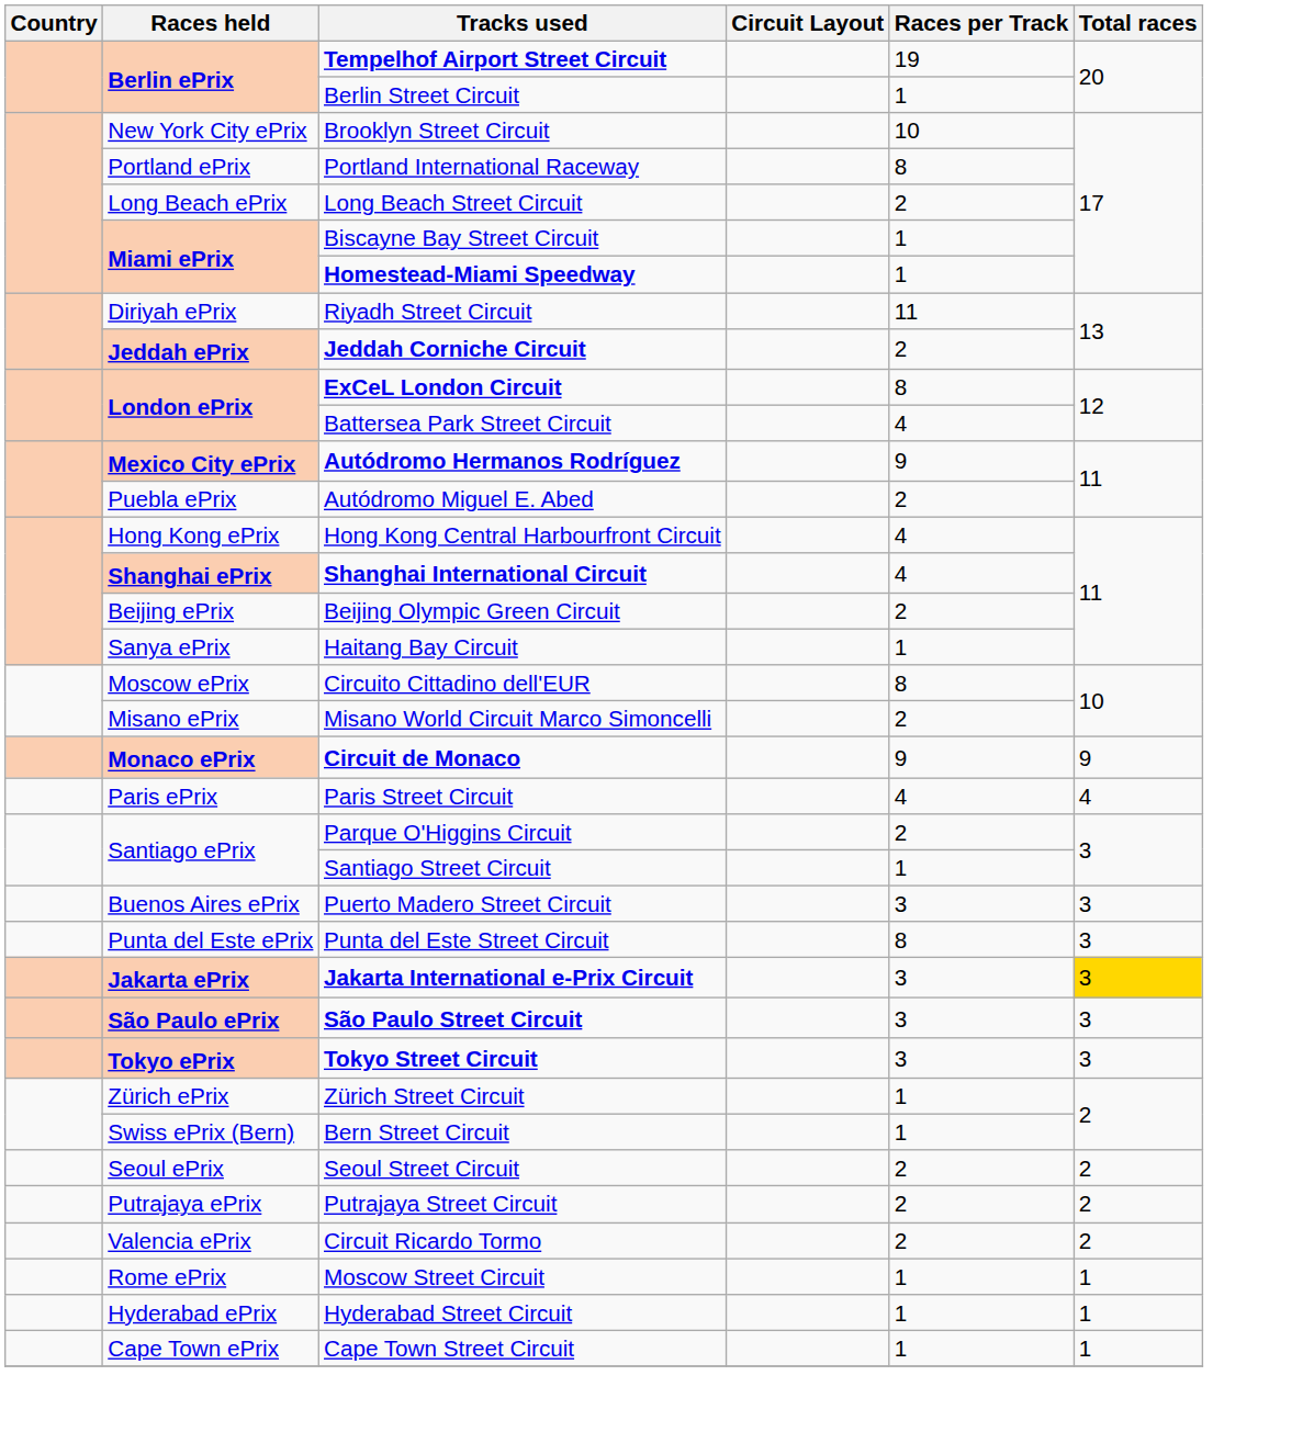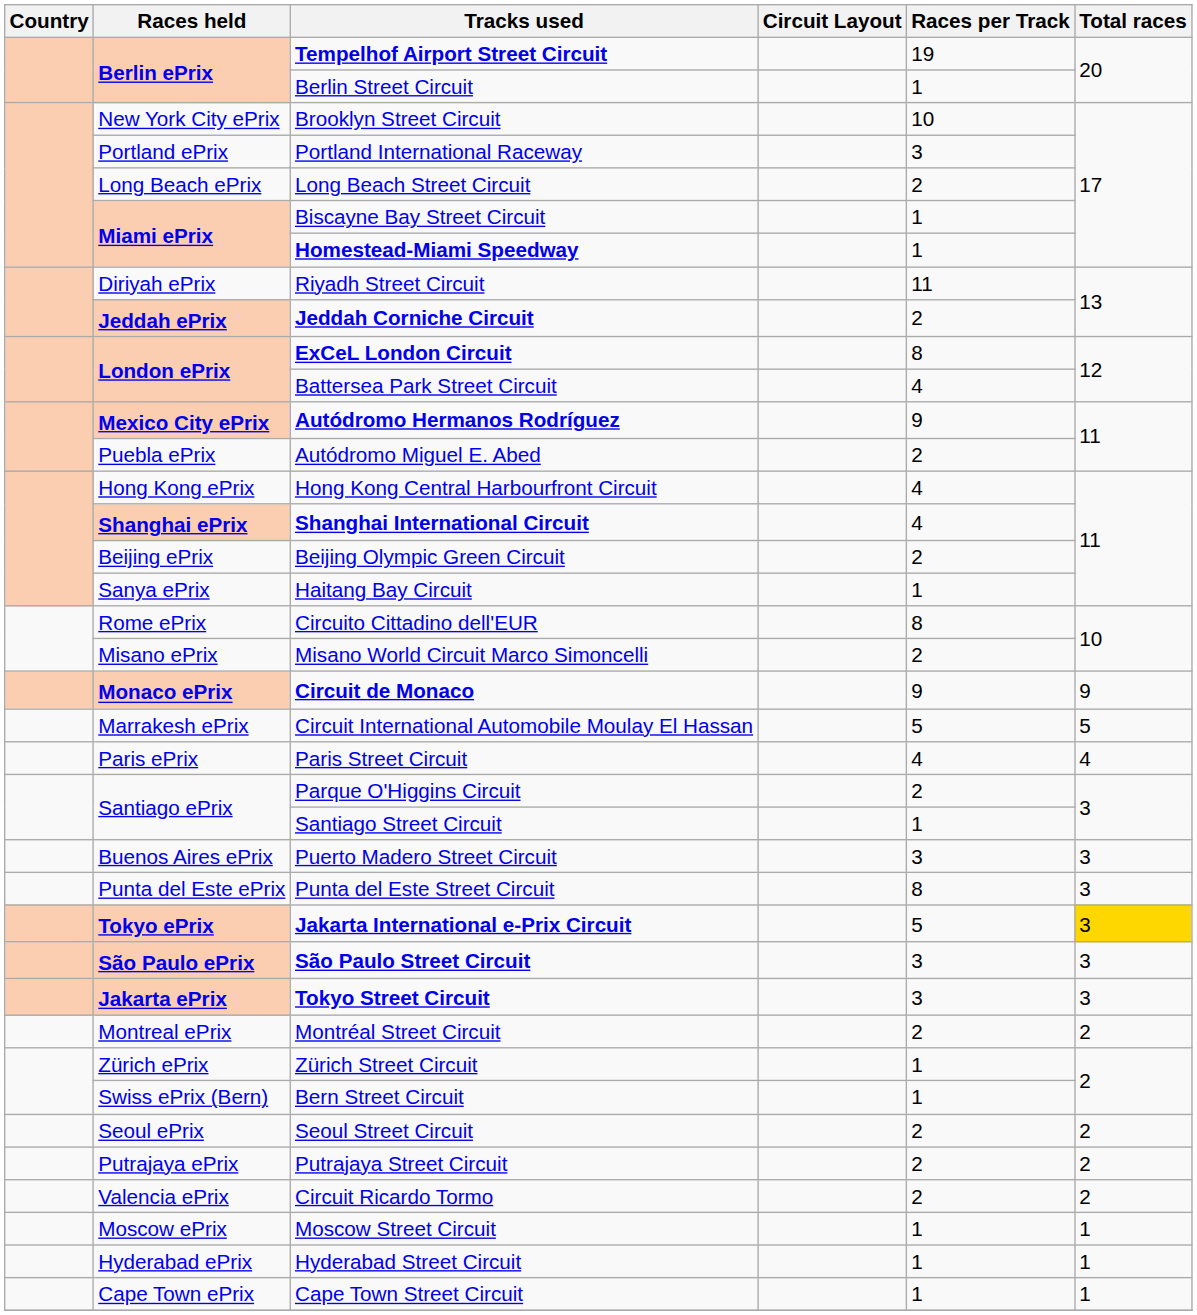Portland International Raceway | Races per Track: 8 -> 3
Circuito Cittadino dell'EUR | Races held: Moscow ePrix -> Rome ePrix
+ row: Marrakesh ePrix | Circuit International Automobile Moulay El Hassan | 5 | 5
Jakarta International e-Prix Circuit | Races held: Jakarta ePrix -> Tokyo ePrix
Jakarta International e-Prix Circuit | Races per Track: 3 -> 5
Tokyo Street Circuit | Races held: Tokyo ePrix -> Jakarta ePrix
+ row: Montreal ePrix | Montréal Street Circuit | 2 | 2
Moscow Street Circuit | Races held: Rome ePrix -> Moscow ePrix
